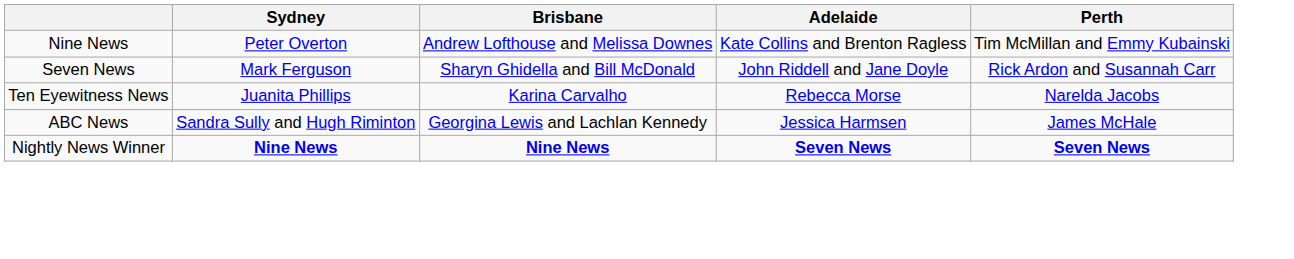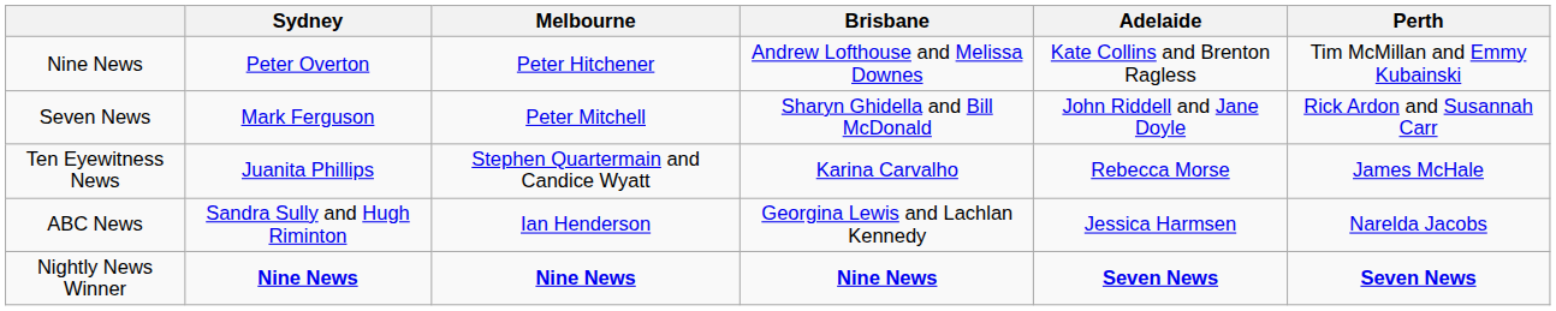+ column: Melbourne | Peter Hitchener | Peter Mitchell | Stephen Quartermain and Candice Wyatt | Ian Henderson | Nine News
Ten Eyewitness News | Perth: Narelda Jacobs -> James McHale
ABC News | Perth: James McHale -> Narelda Jacobs
